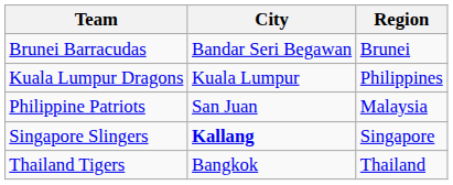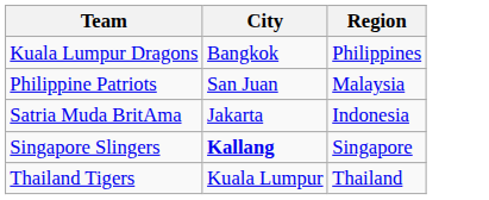- row: Brunei Barracudas | Bandar Seri Begawan | Brunei
Kuala Lumpur Dragons | City: Kuala Lumpur -> Bangkok
+ row: Satria Muda BritAma | Jakarta | Indonesia
Thailand Tigers | City: Bangkok -> Kuala Lumpur
